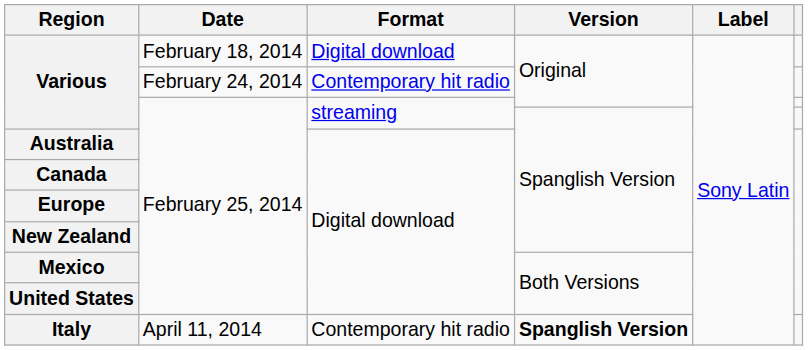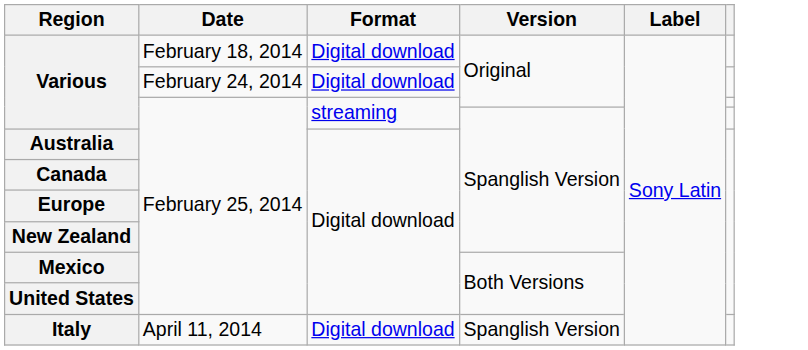Various / February 24, 2014 | Format: Contemporary hit radio -> Digital download
Italy | Format: Contemporary hit radio -> Digital download
Italy | Version: bold -> normal
